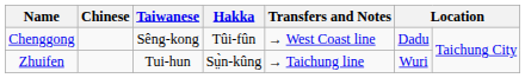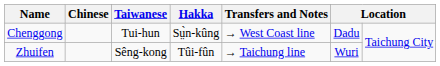Chenggong | Taiwanese: Sêng-kong -> Tui-hun
Chenggong | Hakka: Tûi-fûn -> Sṳ̀n-kûng
Zhuifen | Taiwanese: Tui-hun -> Sêng-kong
Zhuifen | Hakka: Sṳ̀n-kûng -> Tûi-fûn
